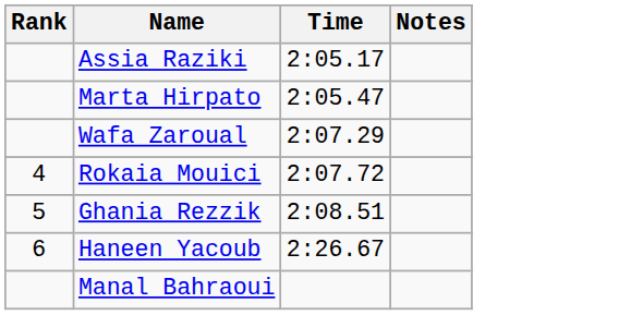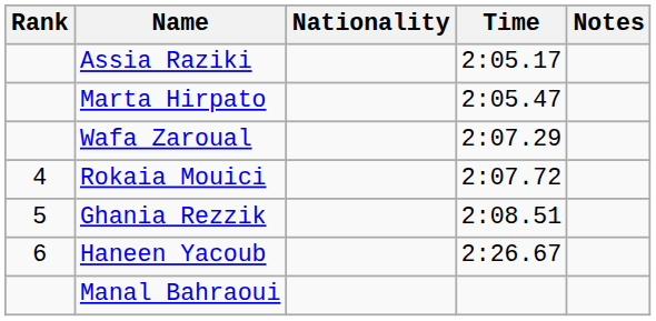+ column: Nationality
